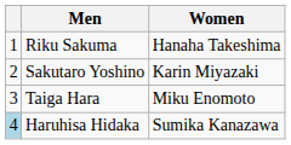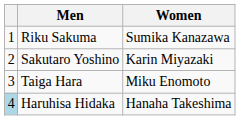Riku Sakuma | Women: Hanaha Takeshima -> Sumika Kanazawa
Haruhisa Hidaka | Women: Sumika Kanazawa -> Hanaha Takeshima
